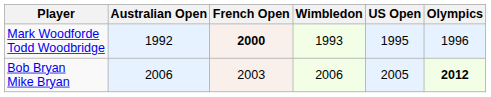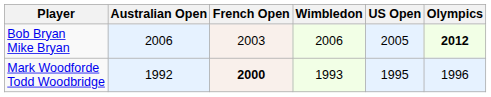rows swapped: Mark Woodforde Todd Woodbridge <-> Bob Bryan Mike Bryan
